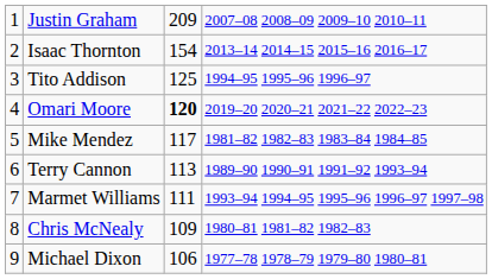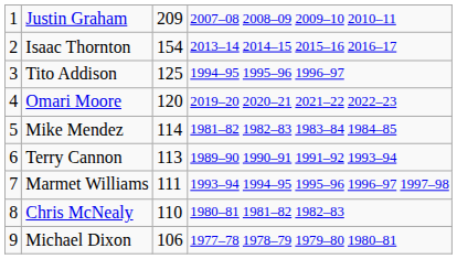Omari Moore | column 3: bold -> normal
Mike Mendez | column 3: 117 -> 114
Chris McNealy | column 3: 109 -> 110
